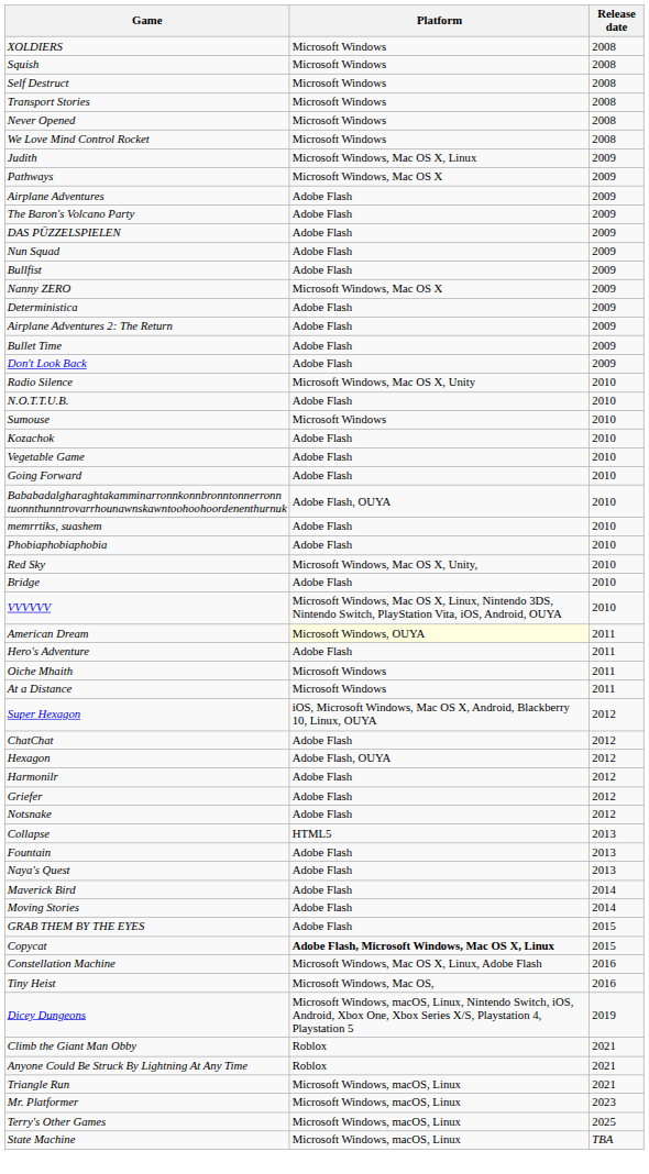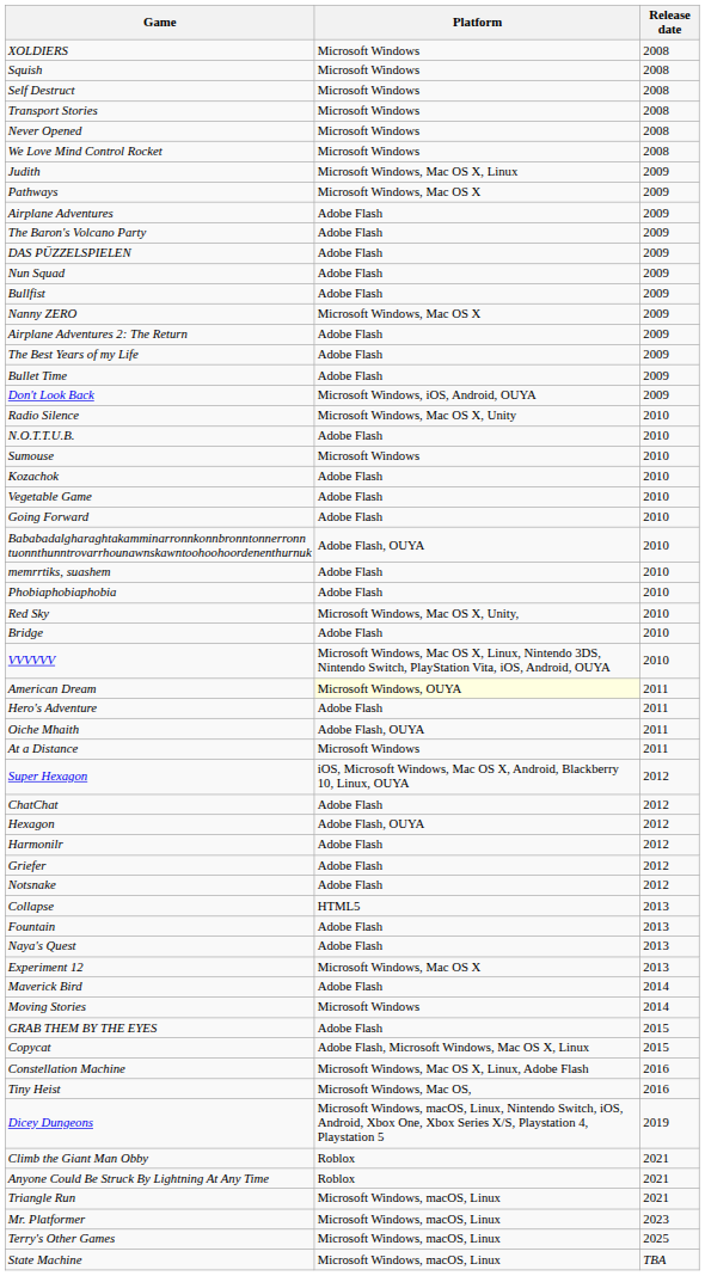- row: Deterministica | Adobe Flash | 2009
+ row: The Best Years of my Life | Adobe Flash | 2009
Don't Look Back | Platform: Adobe Flash -> Microsoft Windows, iOS, Android, OUYA
Oiche Mhaith | Platform: Microsoft Windows -> Adobe Flash, OUYA
+ row: Experiment 12 | Microsoft Windows, Mac OS X | 2013
Moving Stories | Platform: Adobe Flash -> Microsoft Windows
Copycat | Platform: bold -> normal
